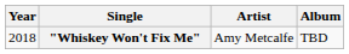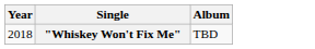- column: Artist | Amy Metcalfe
